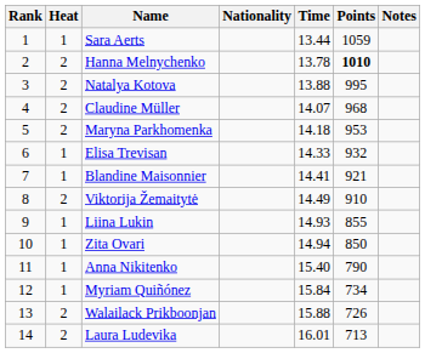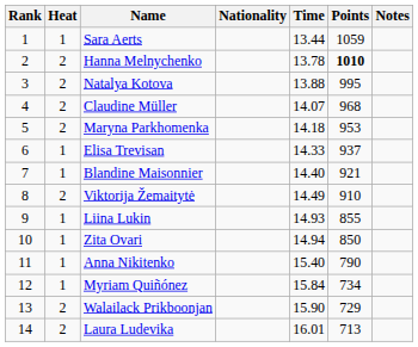Elisa Trevisan | Points: 932 -> 937
Blandine Maisonnier | Time: 14.41 -> 14.40
Walailack Prikboonjan | Time: 15.88 -> 15.90
Walailack Prikboonjan | Points: 726 -> 729
